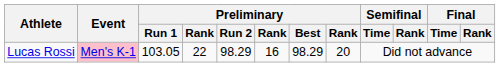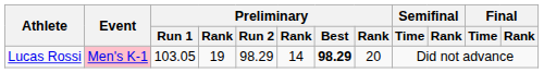Lucas Rossi | column 4: 22 -> 19
Lucas Rossi | column 6: 16 -> 14
Lucas Rossi | Preliminary / Best: normal -> bold
